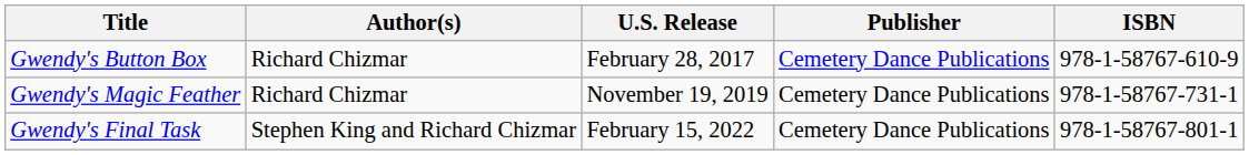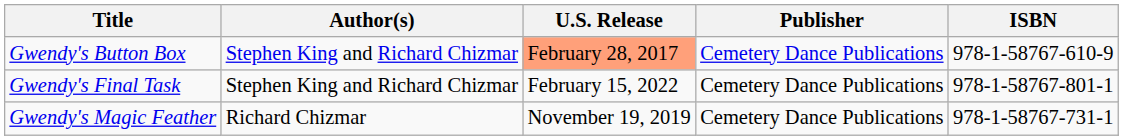Gwendy's Button Box | Author(s): Richard Chizmar -> Stephen King and Richard Chizmar
Gwendy's Button Box | U.S. Release: no background -> lightsalmon background
rows swapped: Gwendy's Magic Feather <-> Gwendy's Final Task
